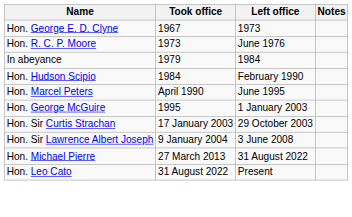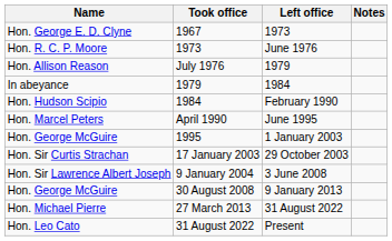+ row: Hon. Allison Reason | July 1976 | 1979
+ row: Hon. George McGuire | 30 August 2008 | 9 January 2013
